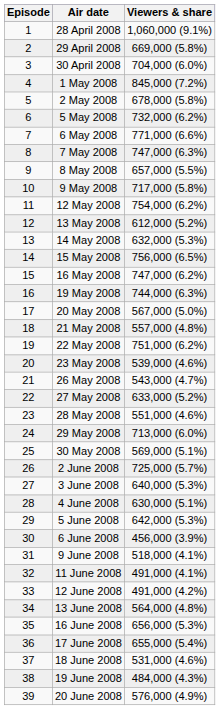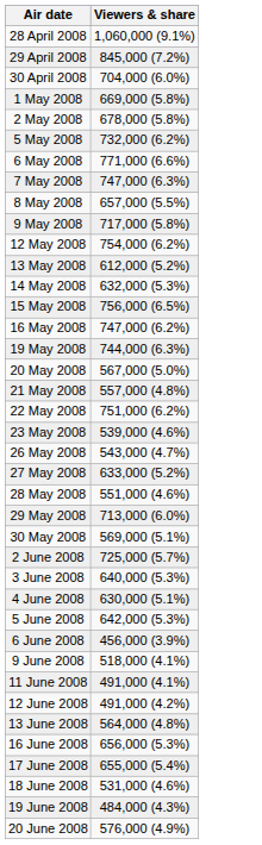- column: Episode | 1 | 2 | 3 | 4 | 5 | 6 | 7 | 8 | 9 | 10 | 11 | 12 | 13 | 14 | 15 | 16 | 17 | 18 | 19 | 20 | 21 | 22 | 23 | 24 | 25 | 26 | 27 | 28 | 29 | 30 | 31 | 32 | 33 | 34 | 35 | 36 | 37 | 38 | 39
29 April 2008 | Viewers & share: 669,000 (5.8%) -> 845,000 (7.2%)
1 May 2008 | Viewers & share: 845,000 (7.2%) -> 669,000 (5.8%)
